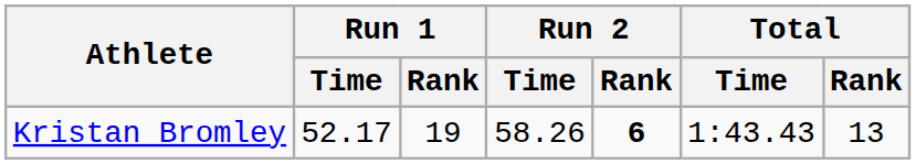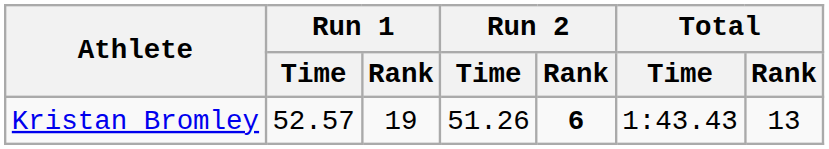Kristan Bromley | Run 1 / Time: 52.17 -> 52.57
Kristan Bromley | Run 2 / Time: 58.26 -> 51.26
